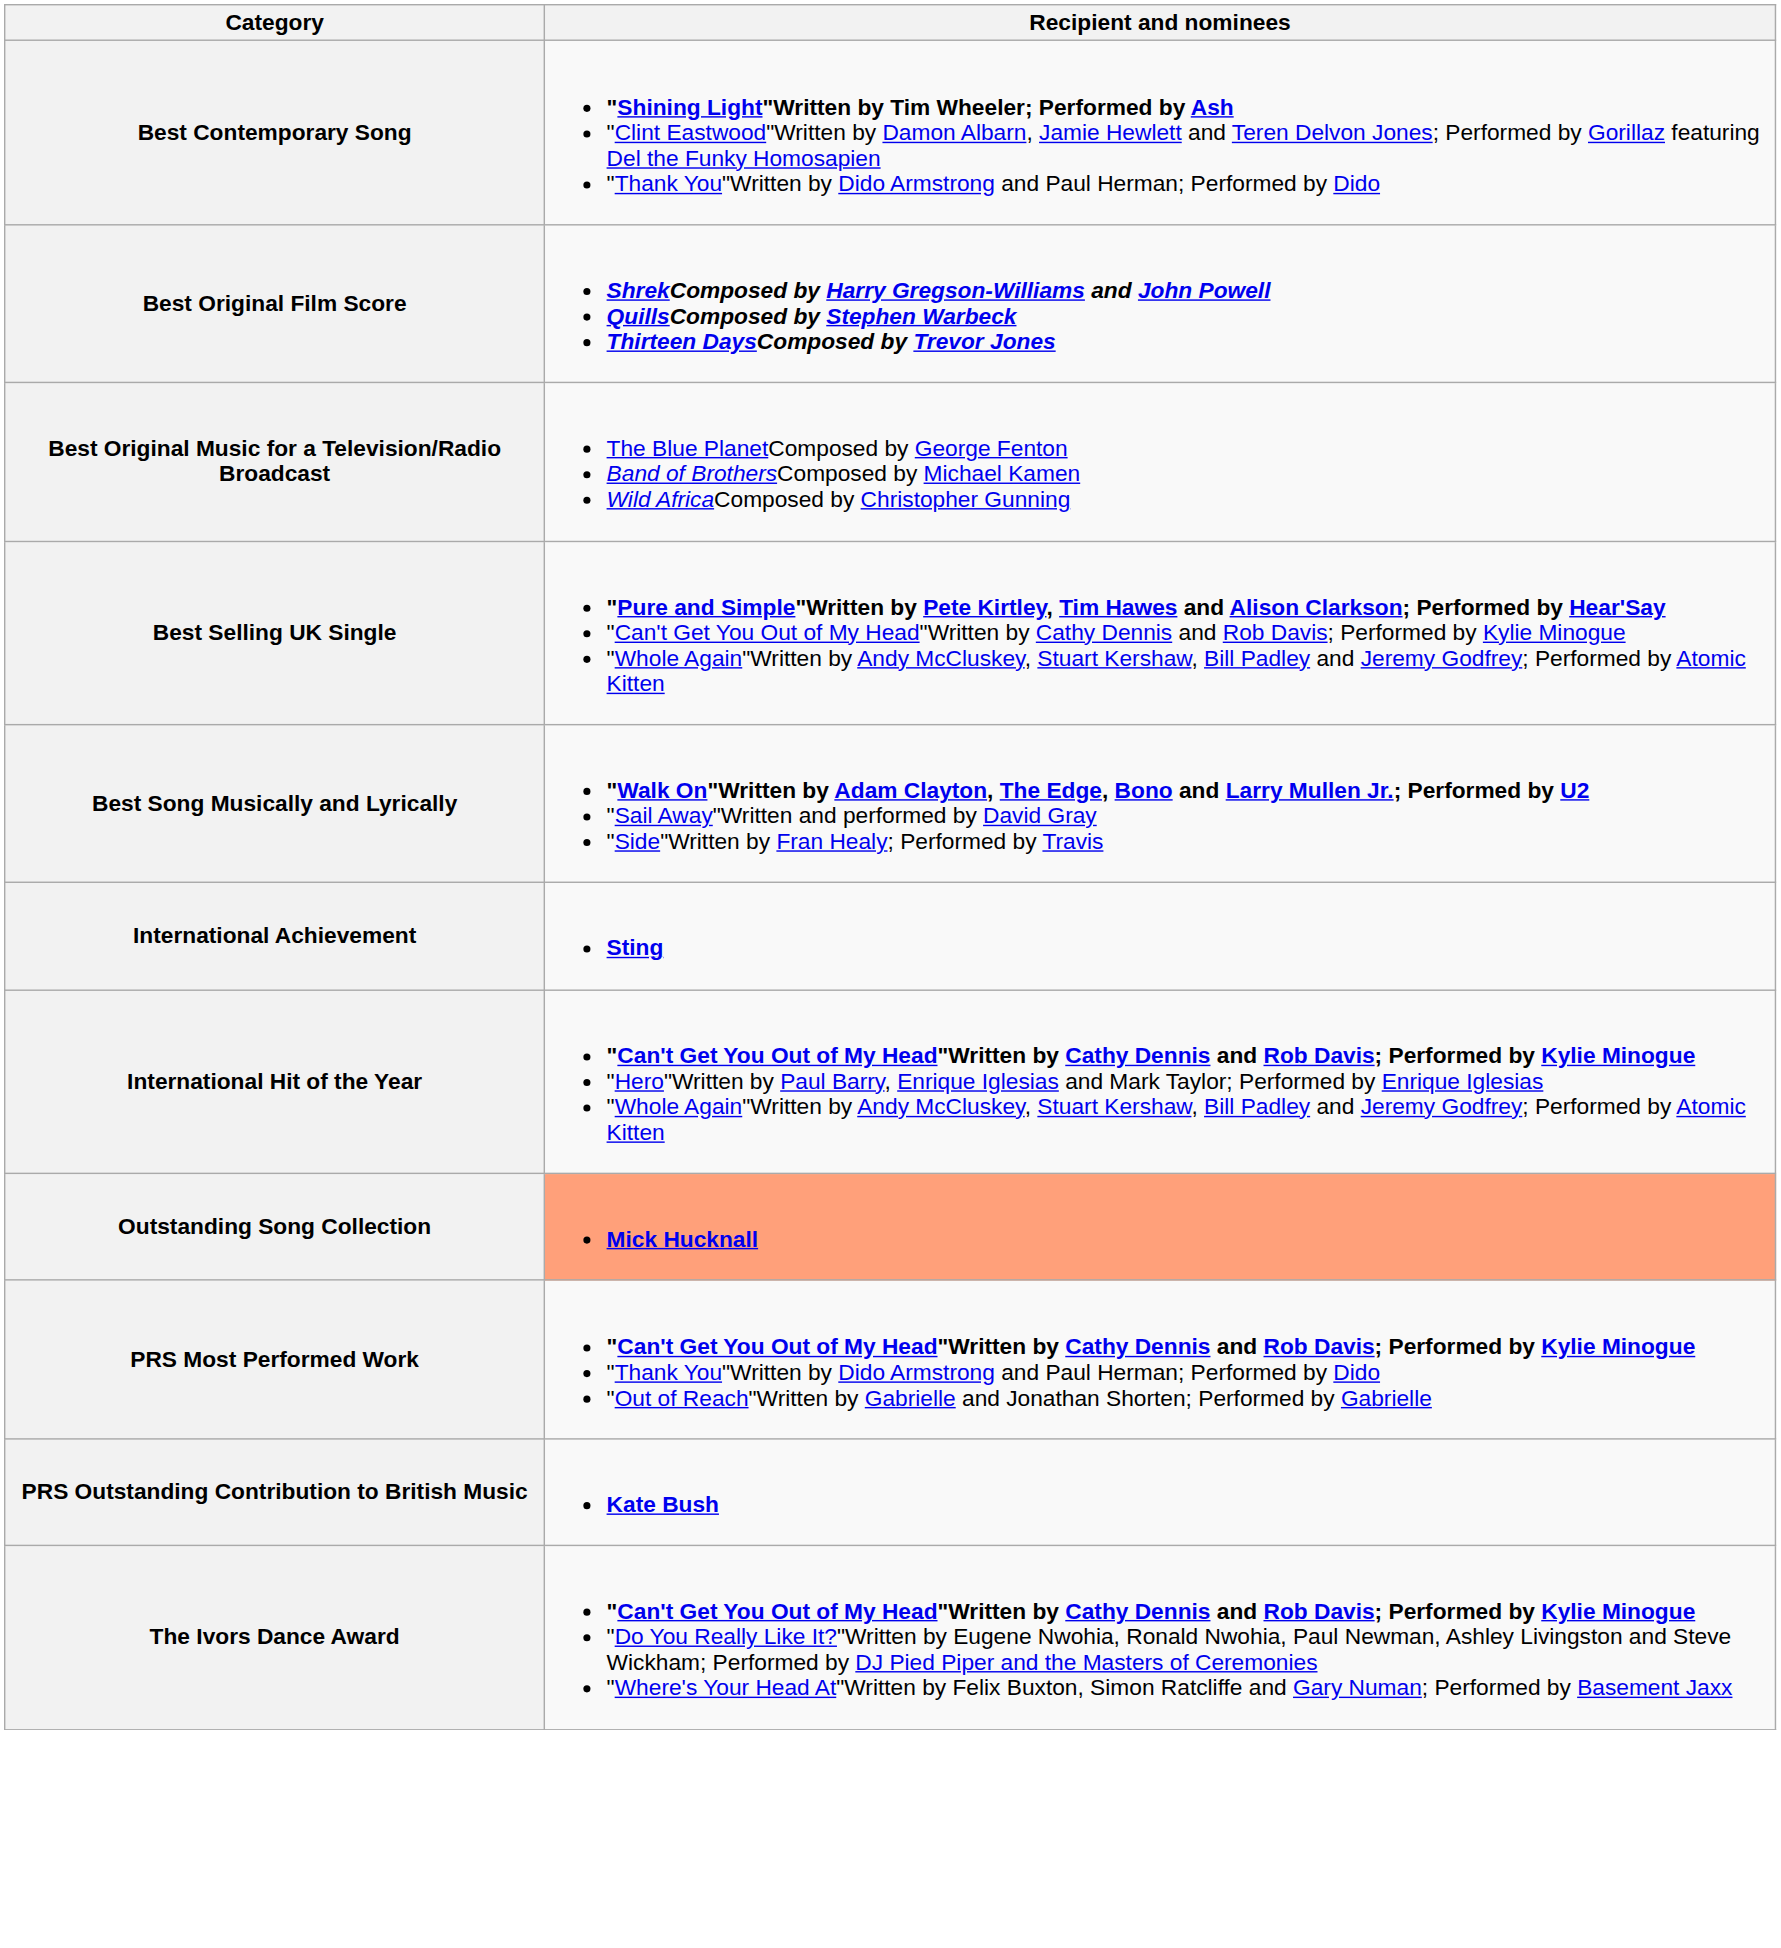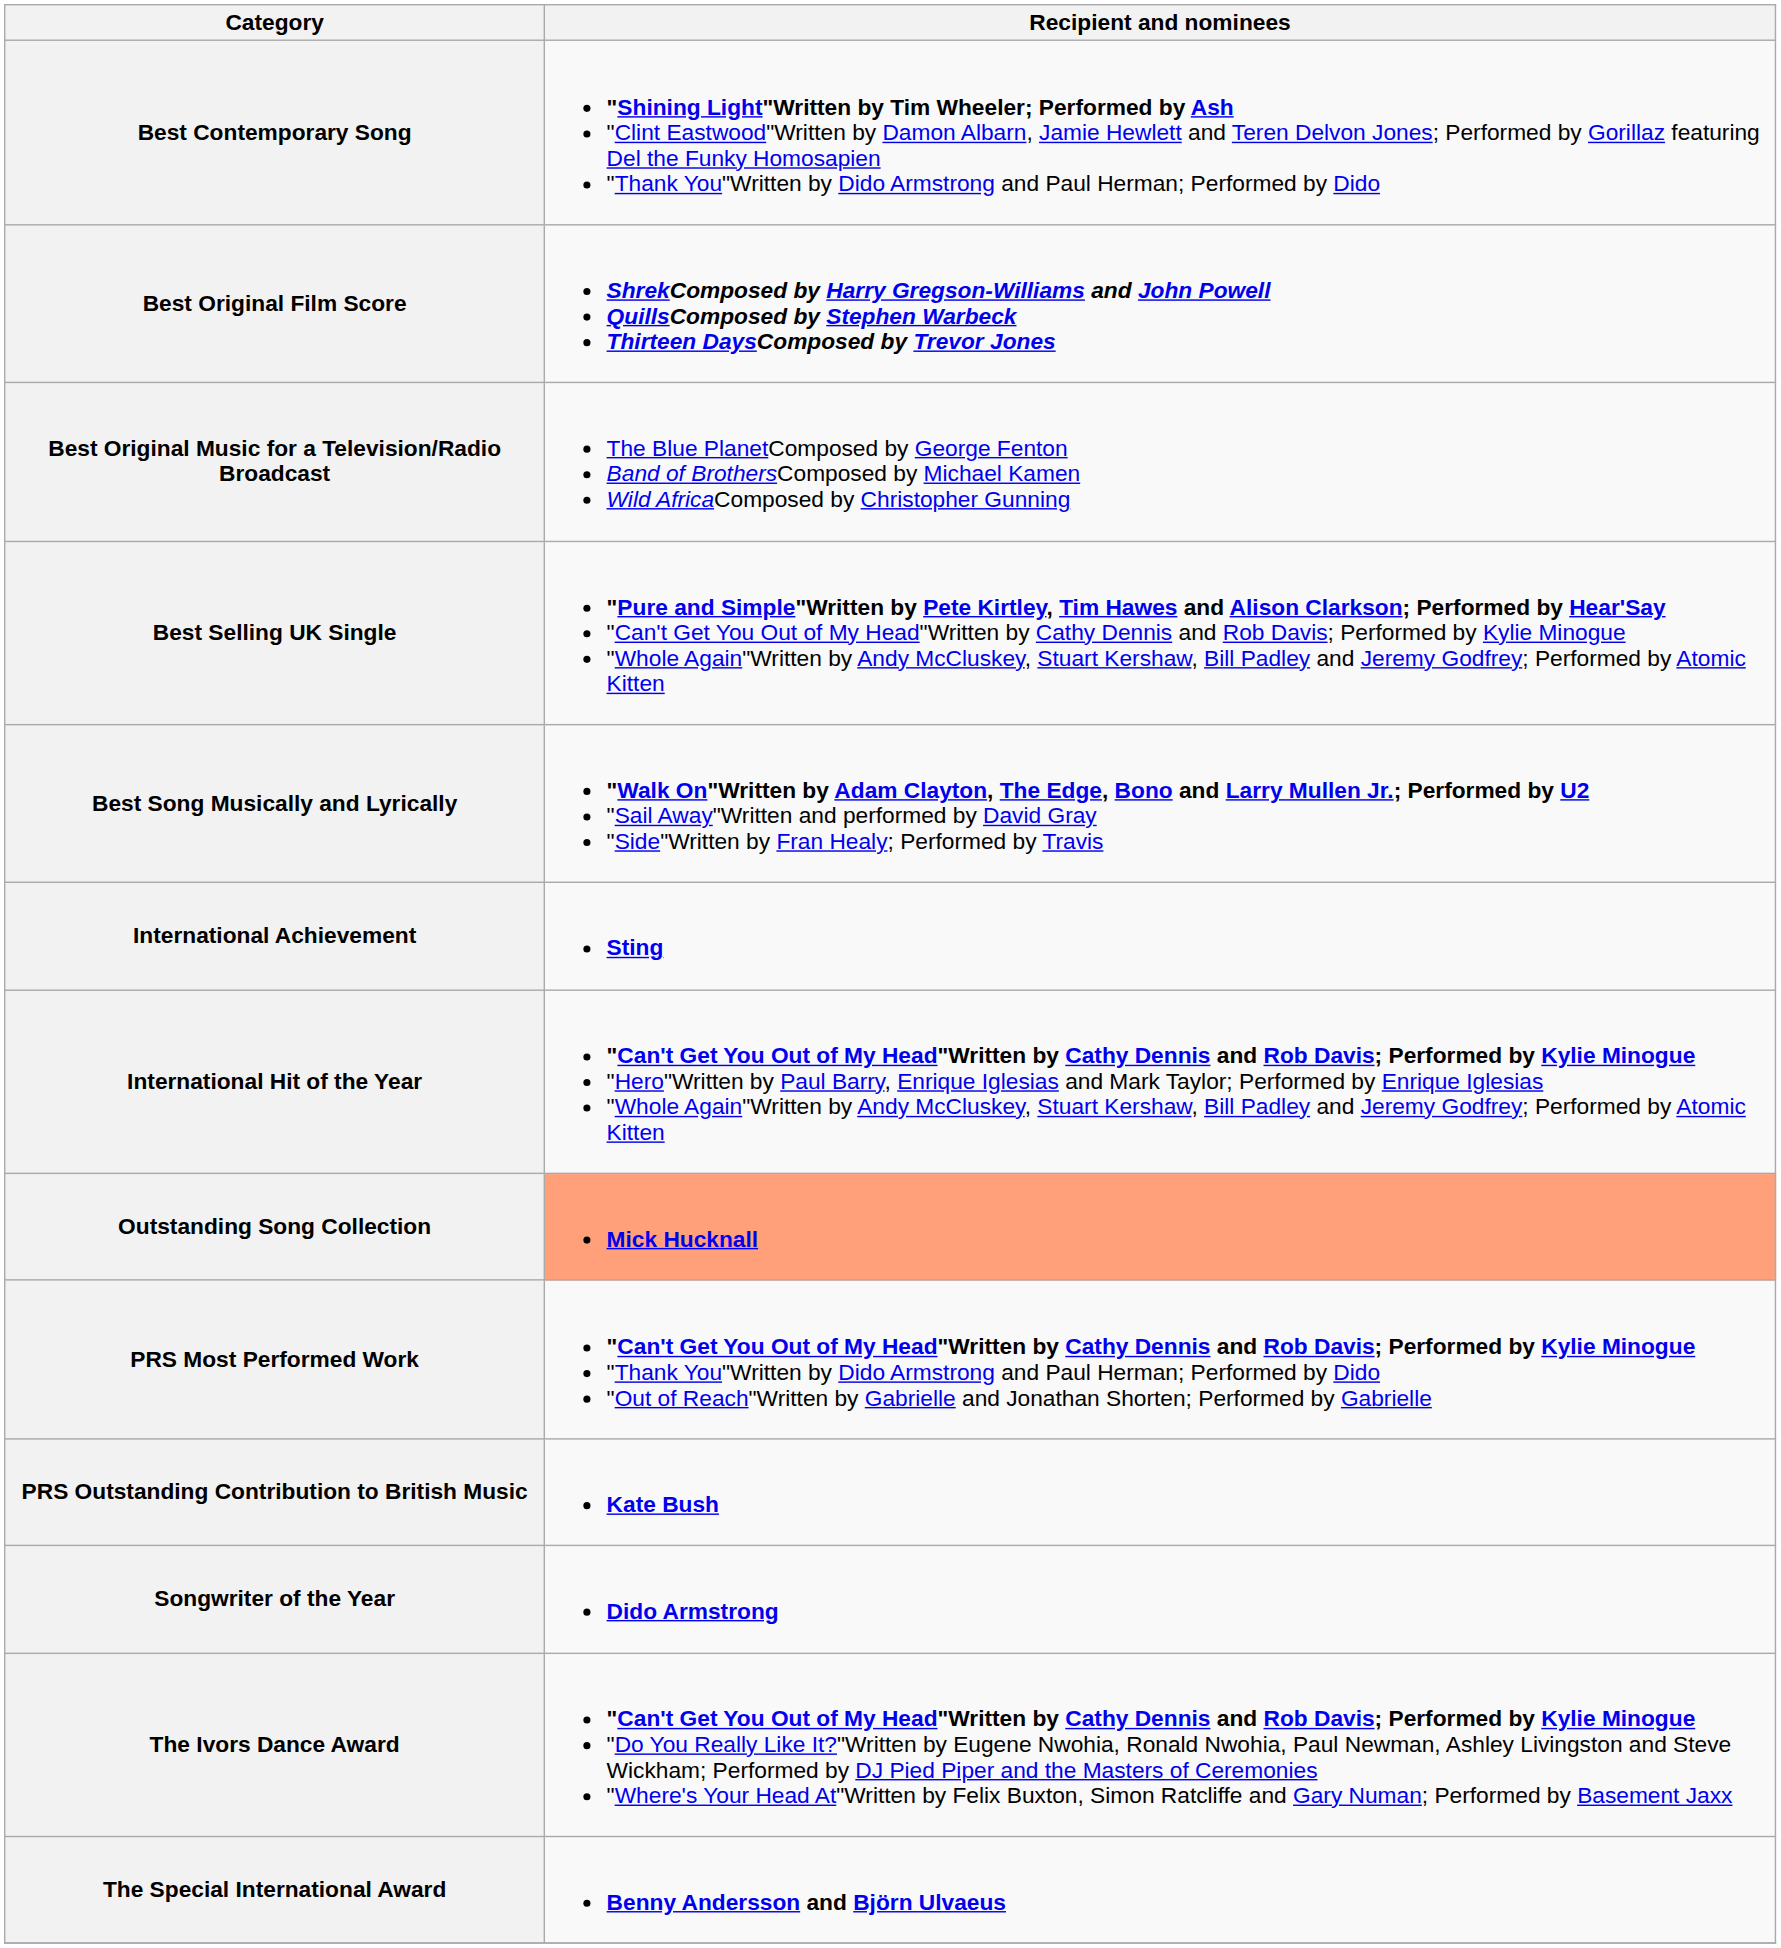+ row: Songwriter of the Year | Dido Armstrong
+ row: The Special International Award | Benny Andersson and Björn Ulvaeus
